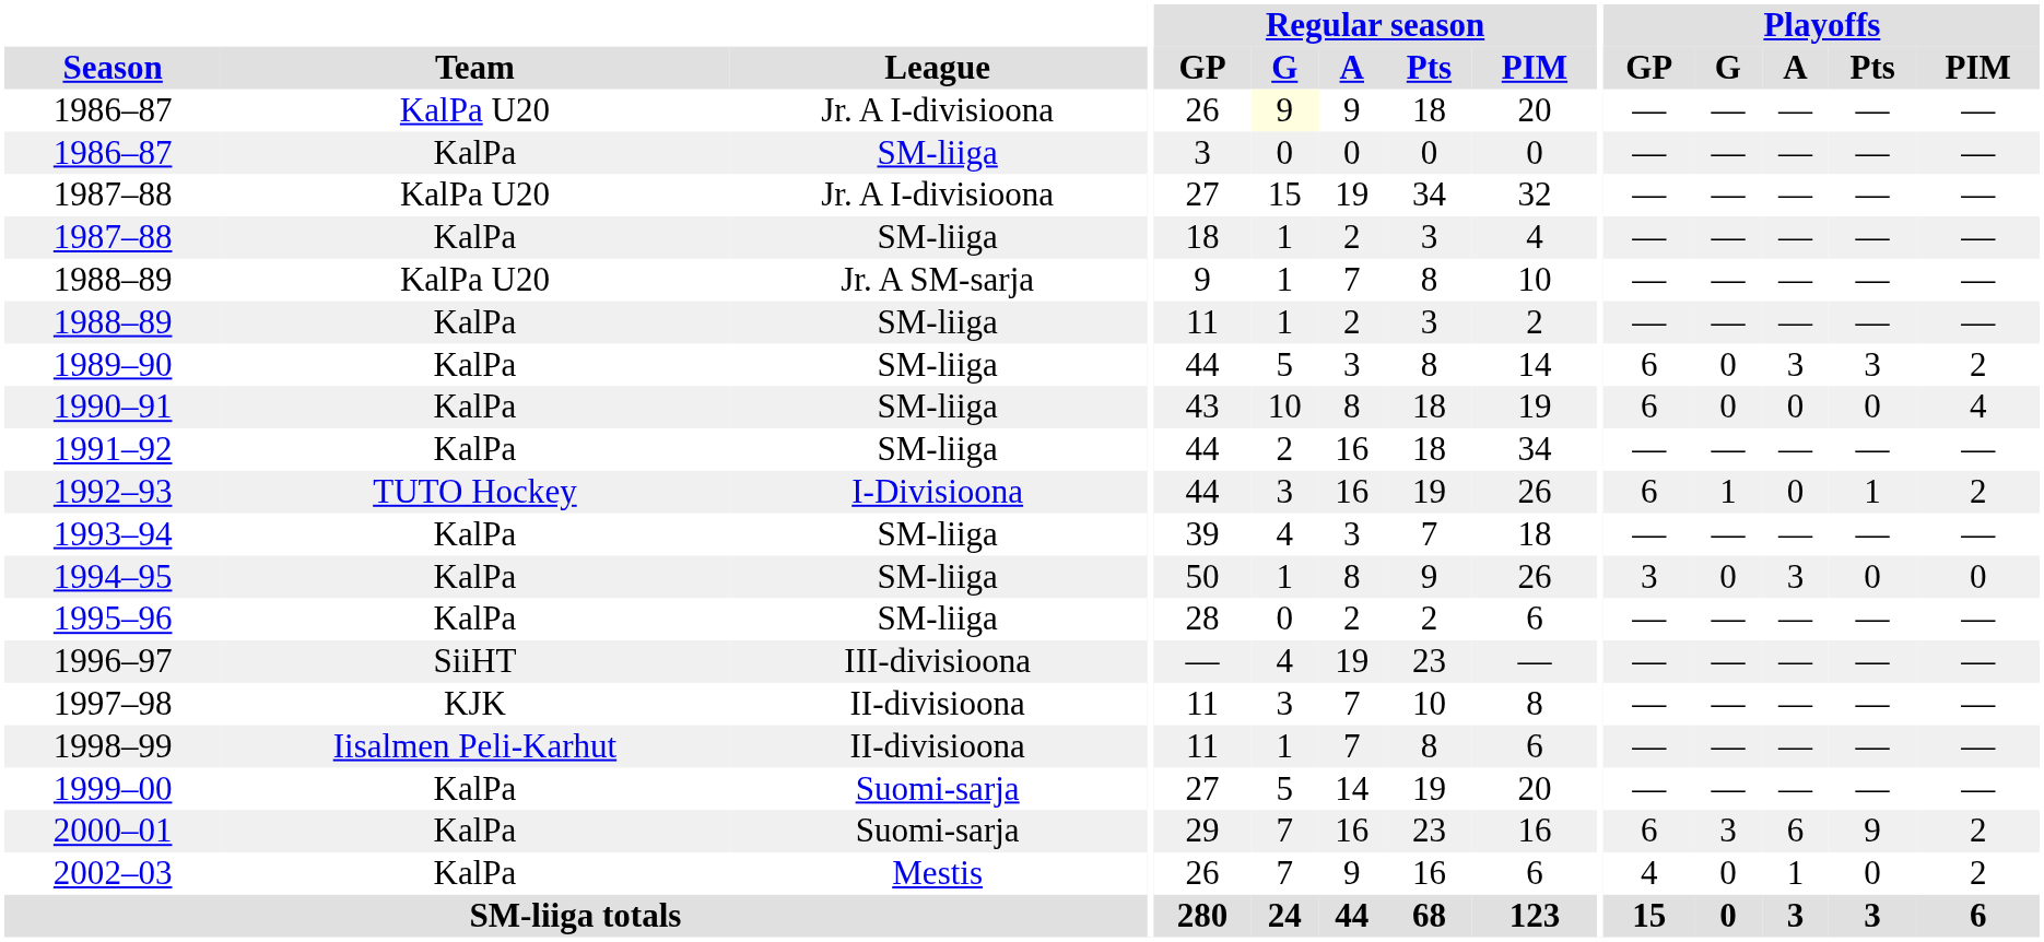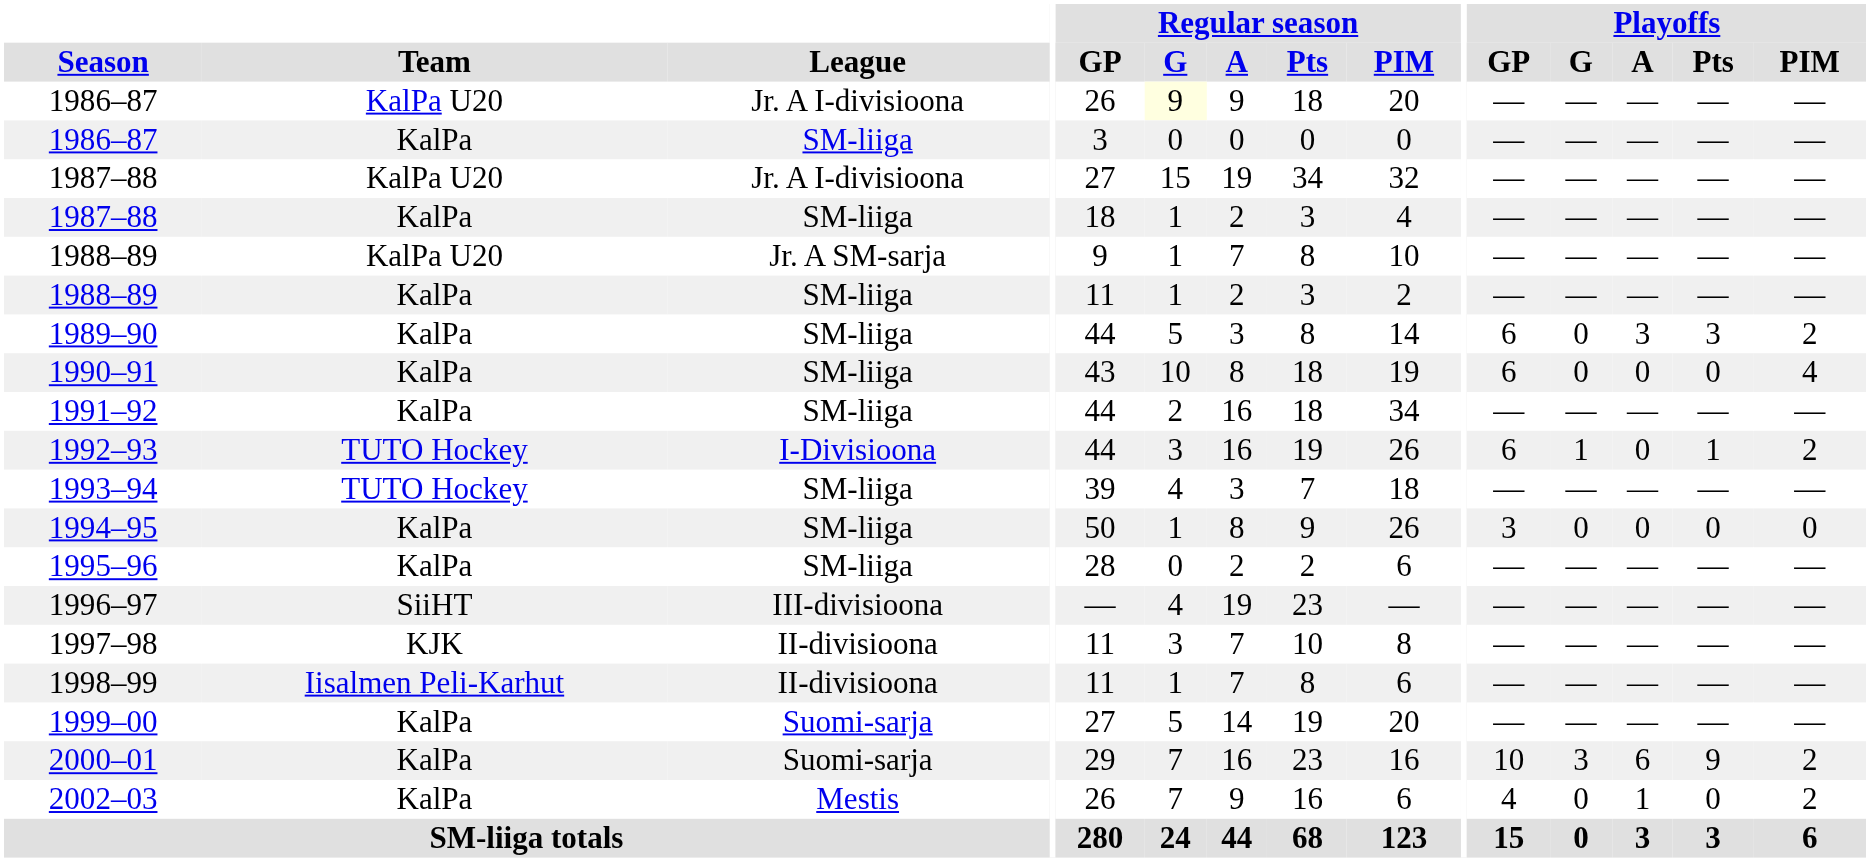1993–94 | Team: KalPa -> TUTO Hockey
1994–95 | Playoffs / A: 3 -> 0
2000–01 | Playoffs / GP: 6 -> 10
